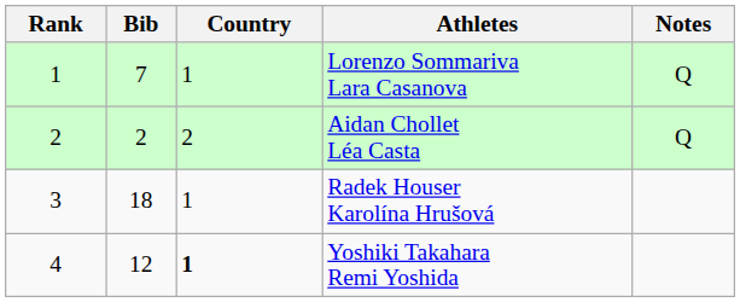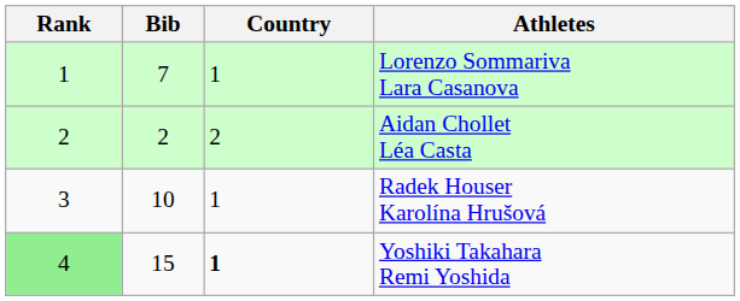- column: Notes | Q | Q
Radek Houser Karolína Hrušová | Bib: 18 -> 10
Yoshiki Takahara Remi Yoshida | Rank: no background -> lightgreen background
Yoshiki Takahara Remi Yoshida | Bib: 12 -> 15
